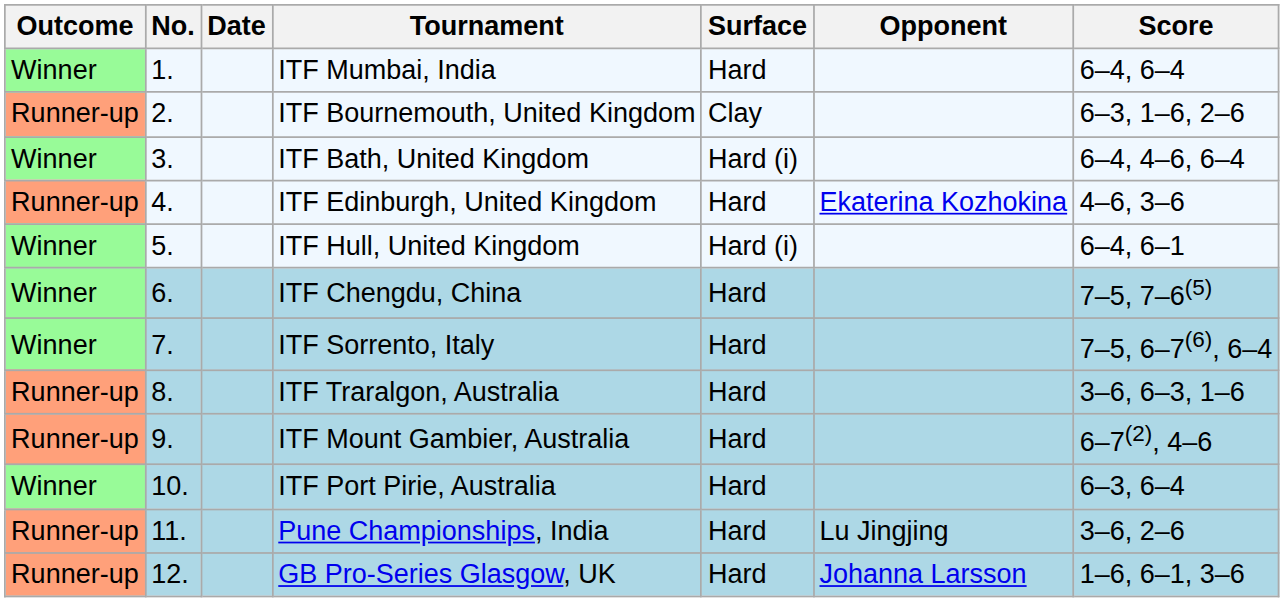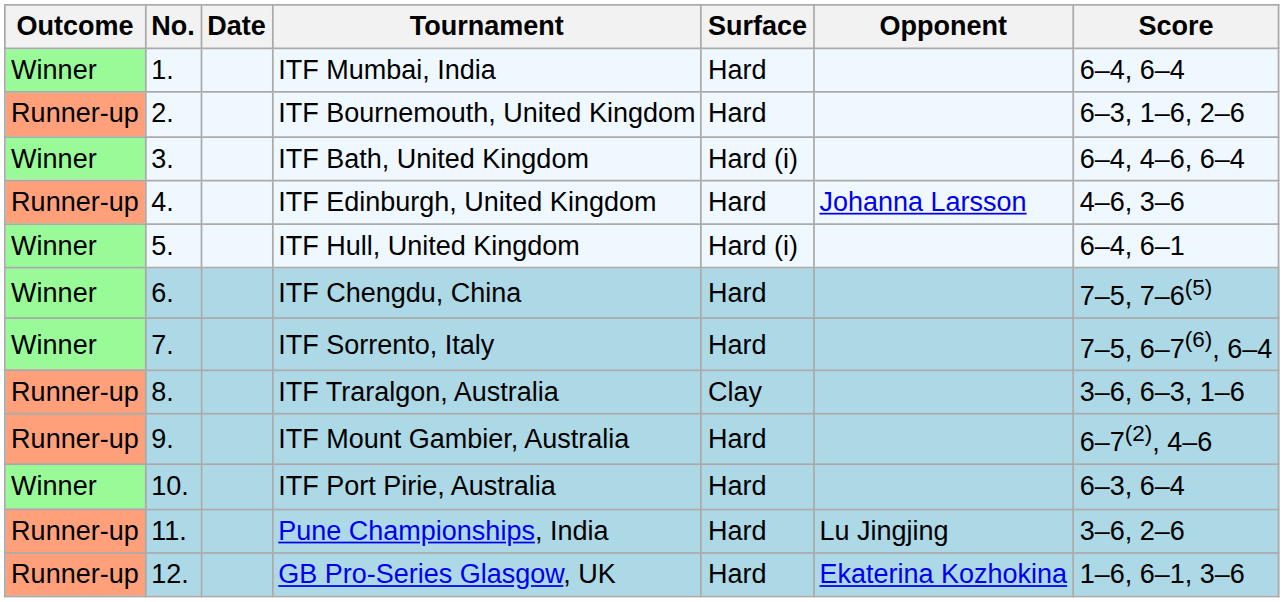ITF Bournemouth, United Kingdom | Surface: Clay -> Hard
ITF Edinburgh, United Kingdom | Opponent: Ekaterina Kozhokina -> Johanna Larsson
ITF Traralgon, Australia | Surface: Hard -> Clay
GB Pro-Series Glasgow, UK | Opponent: Johanna Larsson -> Ekaterina Kozhokina
